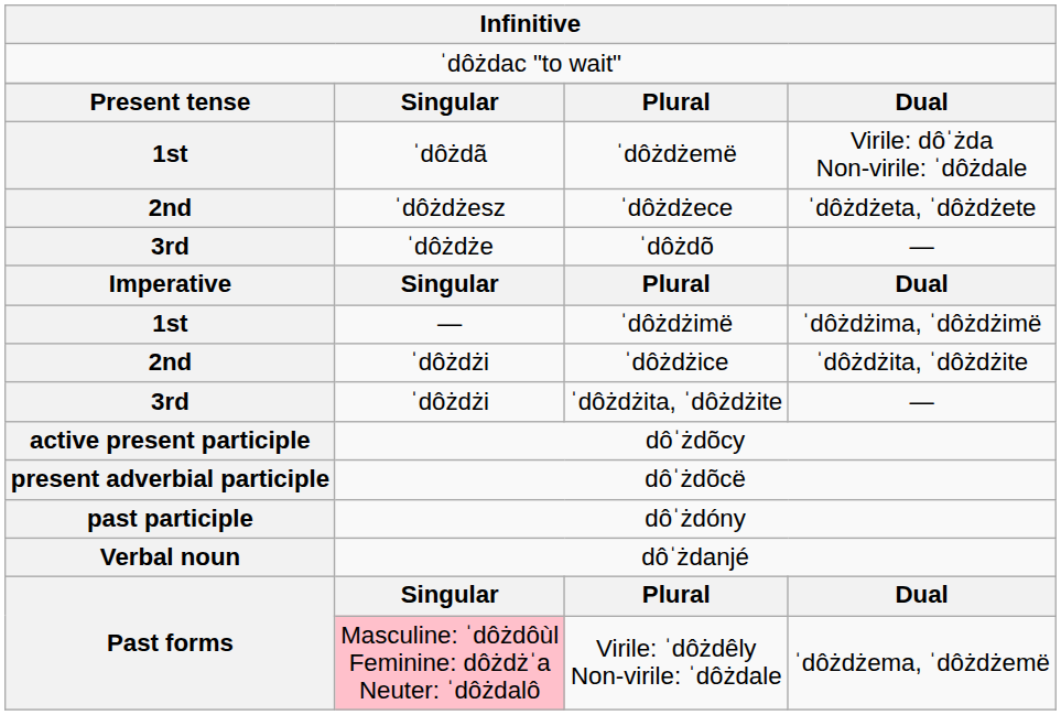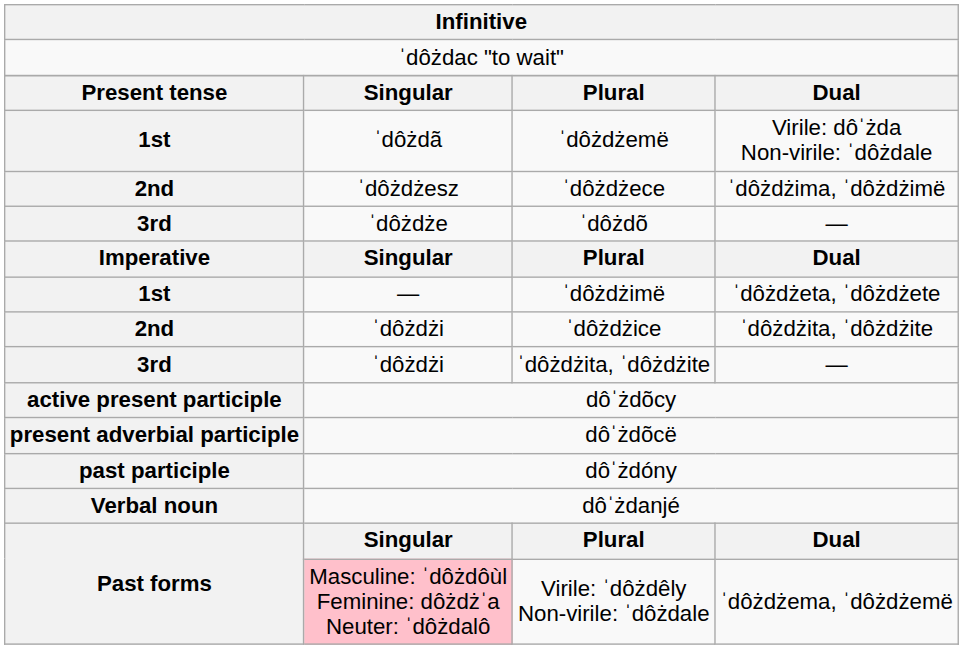ˈdôżdżece | column 4: ˈdôżdżeta, ˈdôżdżete -> ˈdôżdżima, ˈdôżdżimë
ˈdôżdżimë | column 4: ˈdôżdżima, ˈdôżdżimë -> ˈdôżdżeta, ˈdôżdżete
